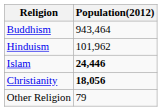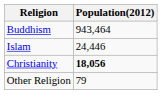- row: Hinduism | 101,962
Islam | Population(2012): bold -> normal
